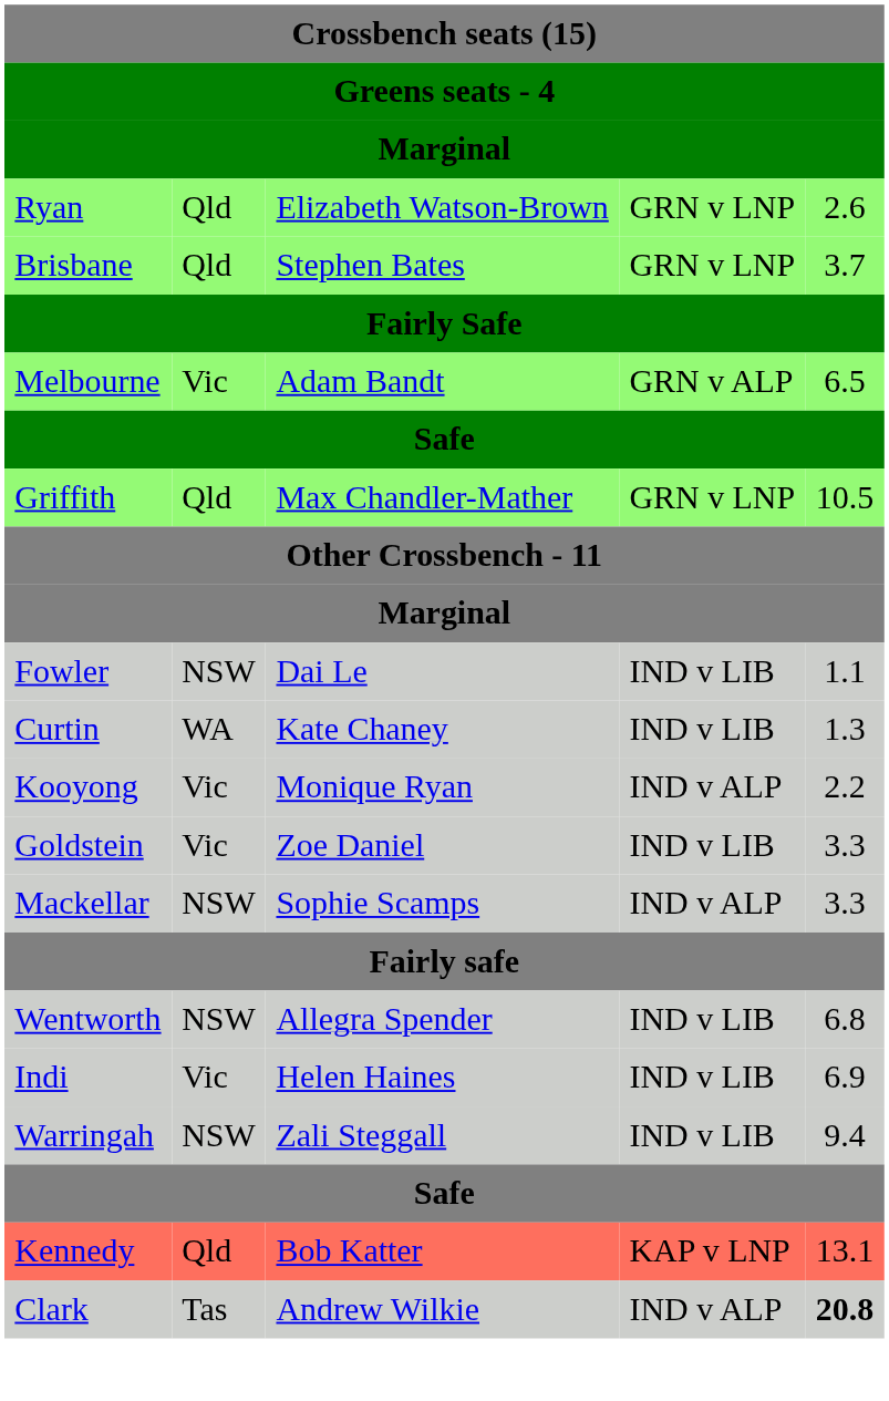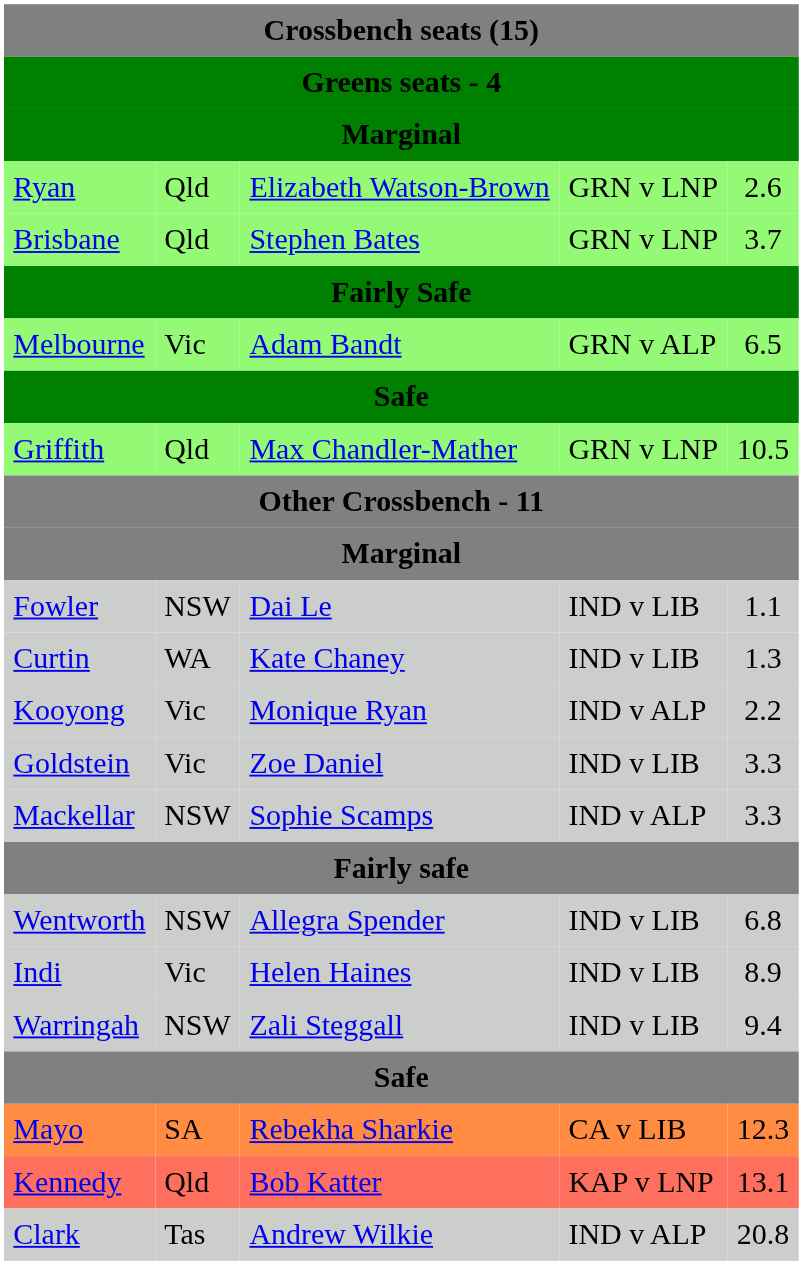Indi | column 5: 6.9 -> 8.9
+ row: Mayo | SA | Rebekha Sharkie | CA v LIB | 12.3
Clark | column 5: bold -> normal
